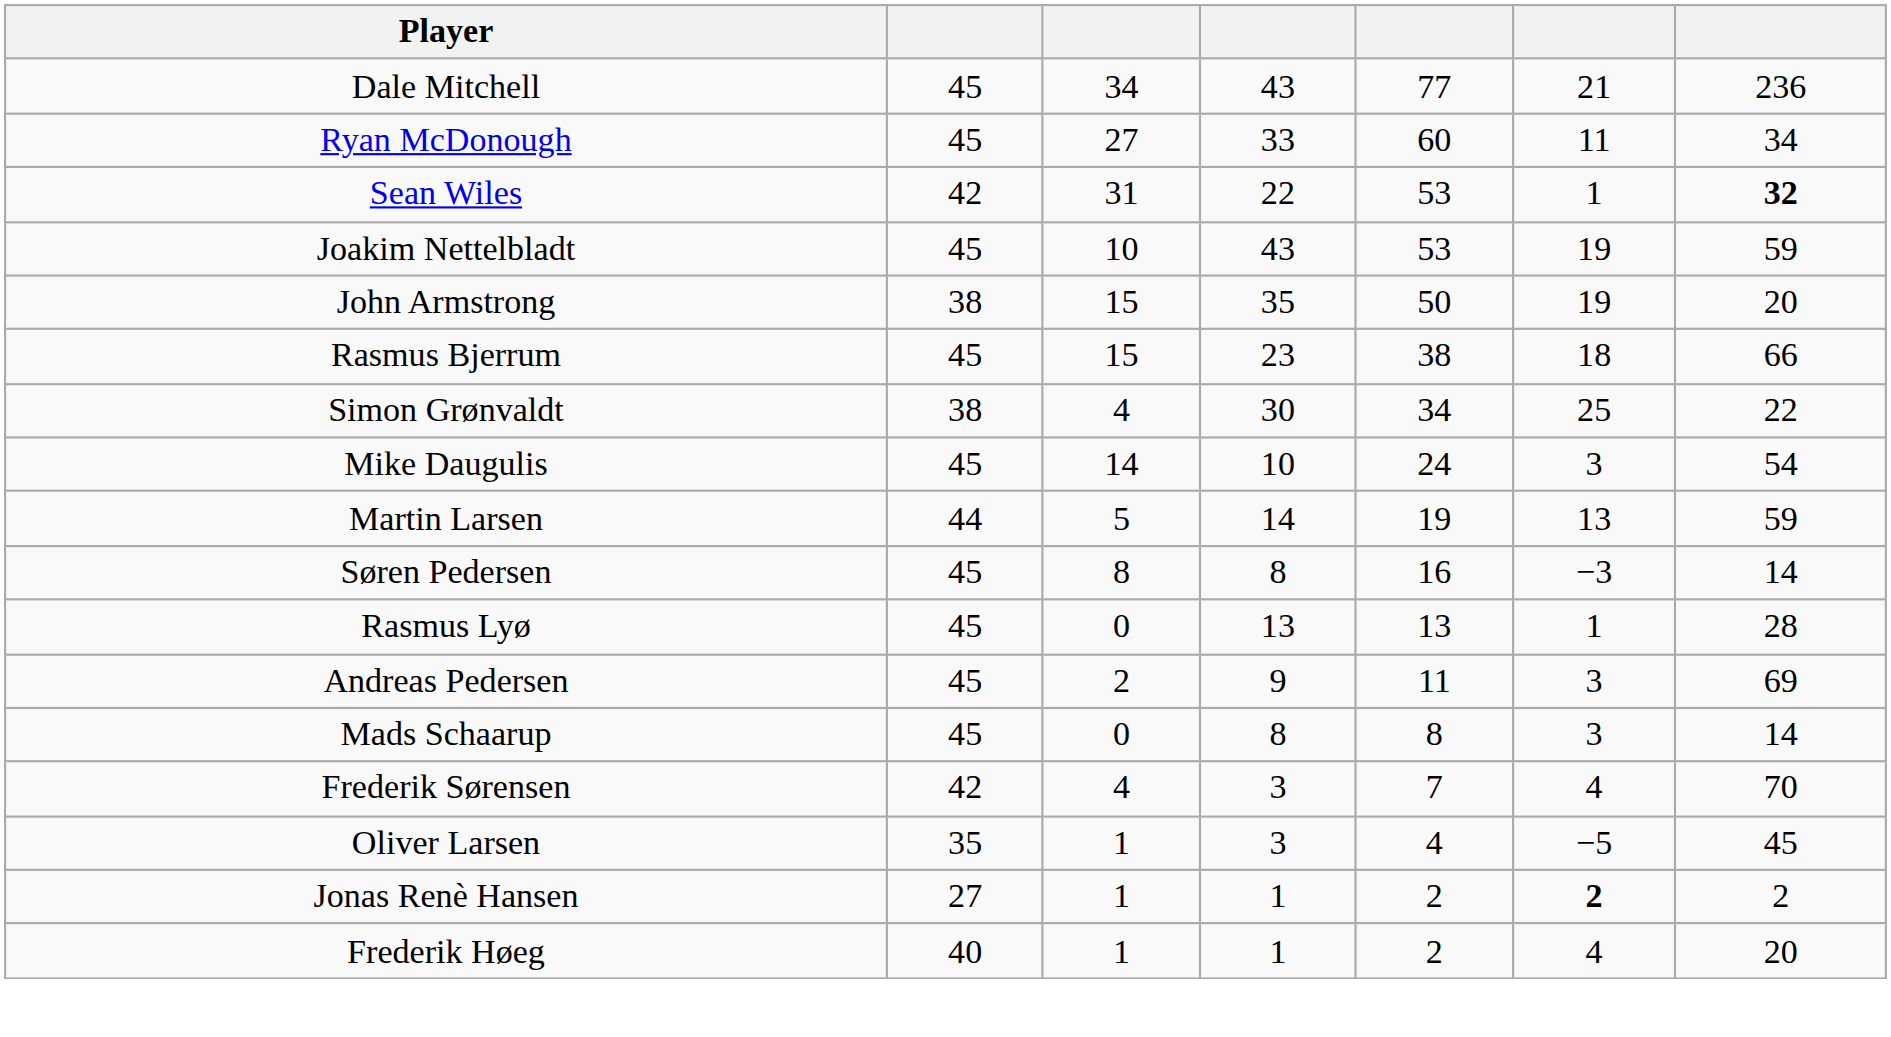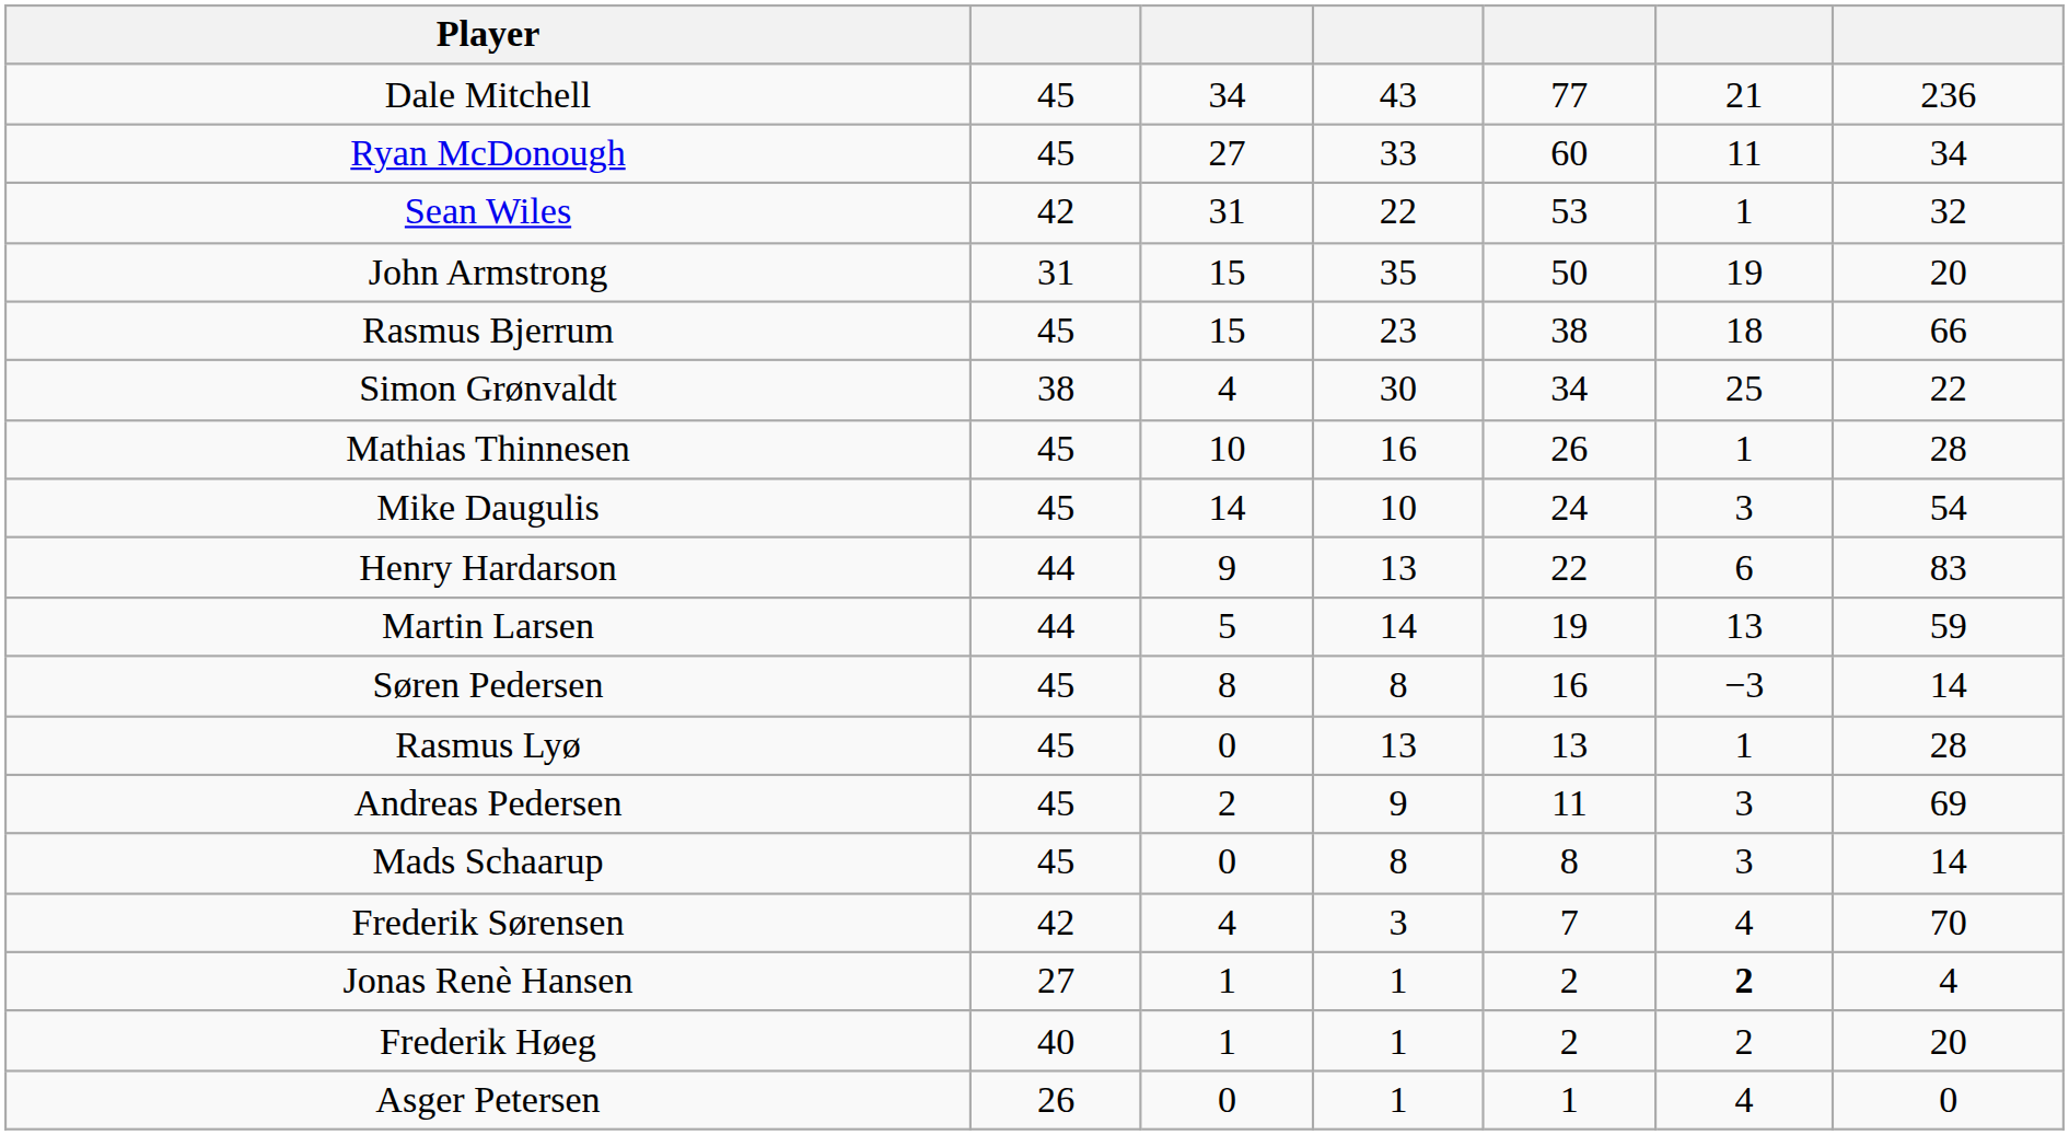Sean Wiles | column 7: bold -> normal
- row: Joakim Nettelbladt | 45 | 10 | 43 | 53 | 19 | 59
John Armstrong | column 2: 38 -> 31
+ row: Mathias Thinnesen | 45 | 10 | 16 | 26 | 1 | 28
+ row: Henry Hardarson | 44 | 9 | 13 | 22 | 6 | 83
- row: Oliver Larsen | 35 | 1 | 3 | 4 | −5 | 45
Jonas Renè Hansen | column 7: 2 -> 4
Frederik Høeg | column 6: 4 -> 2
+ row: Asger Petersen | 26 | 0 | 1 | 1 | 4 | 0
